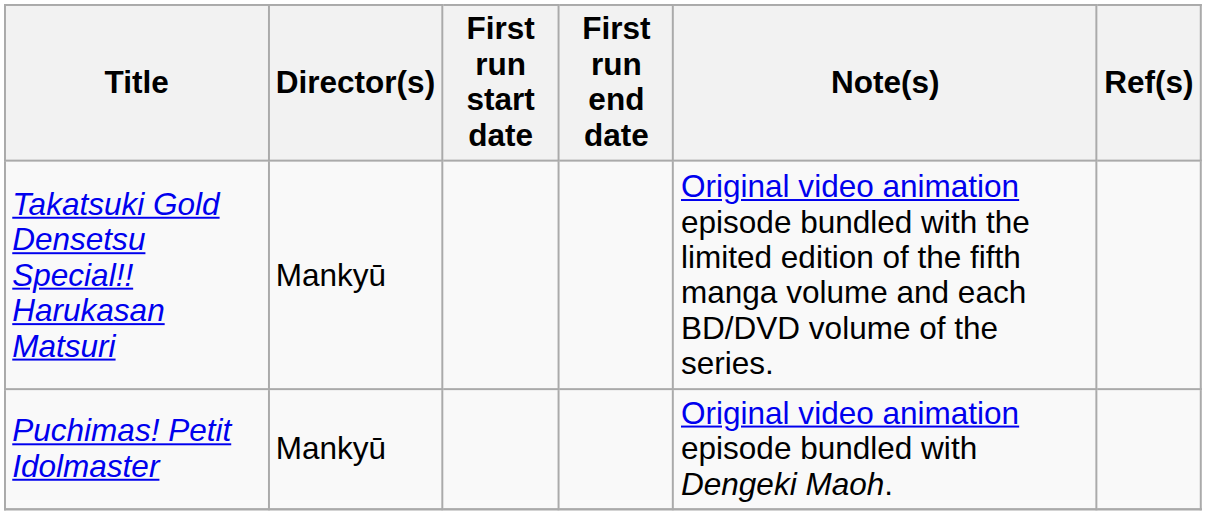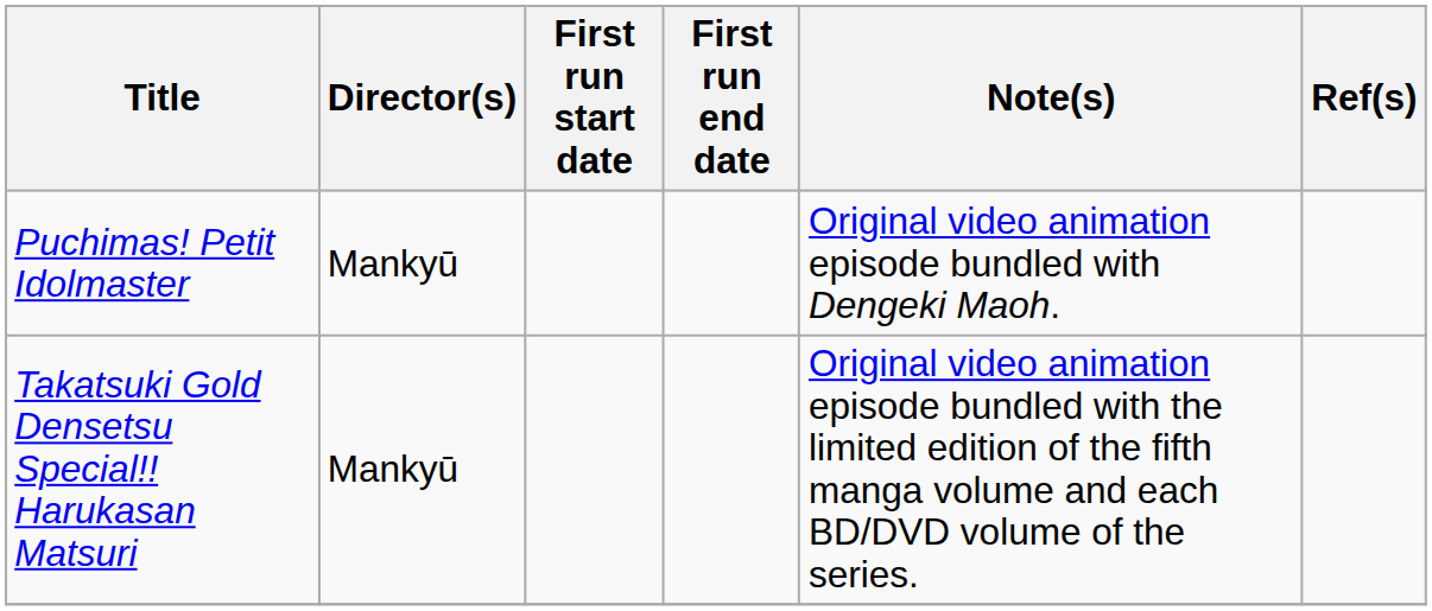rows swapped: Puchimas! Petit Idolmaster <-> Takatsuki Gold Densetsu Special!! Harukasan Matsuri
